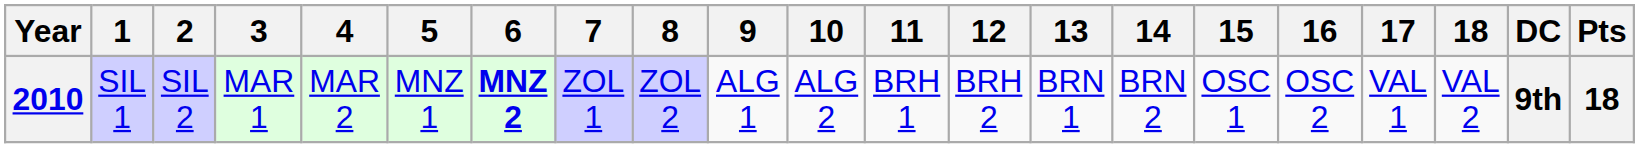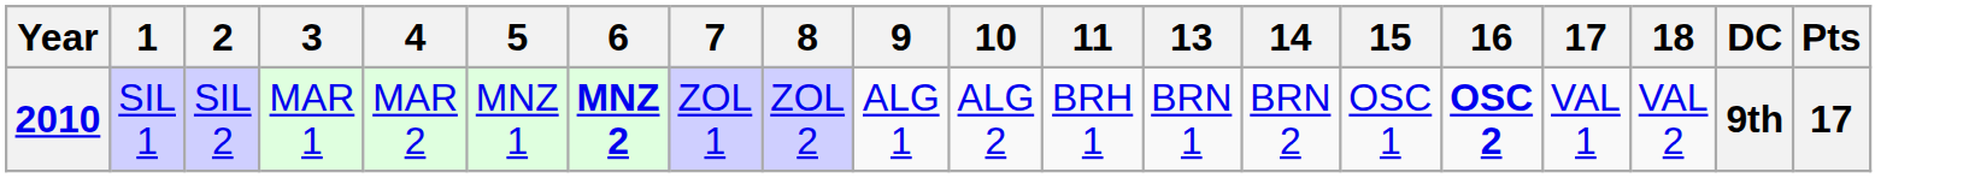- column: 12 | BRH 2
2010 | 16: normal -> bold
2010 | Pts: 18 -> 17
